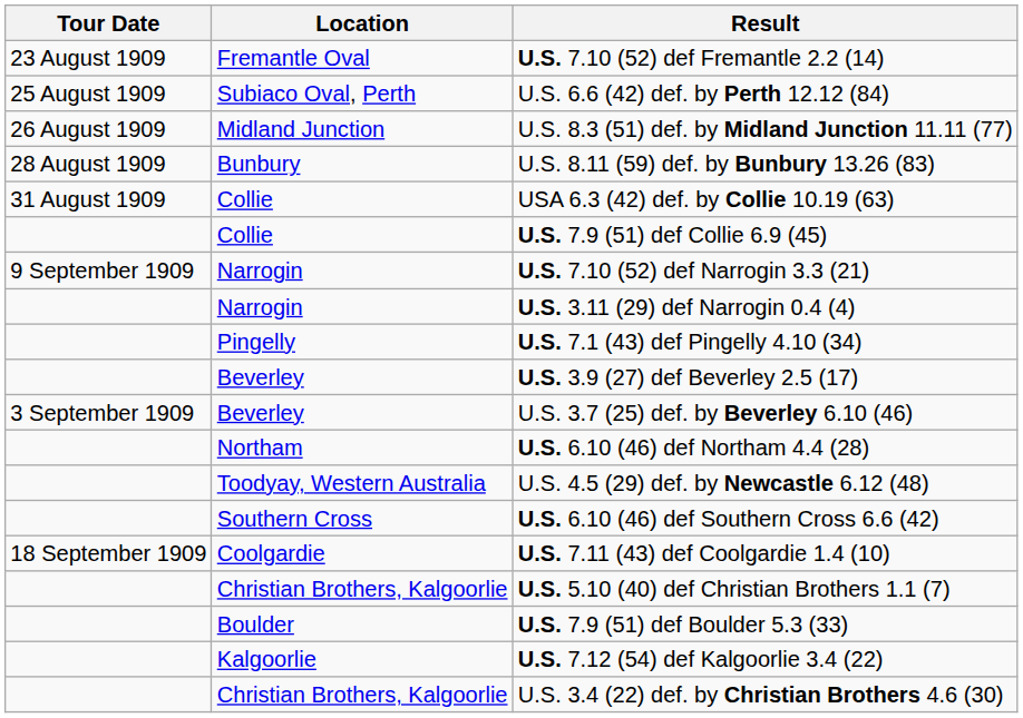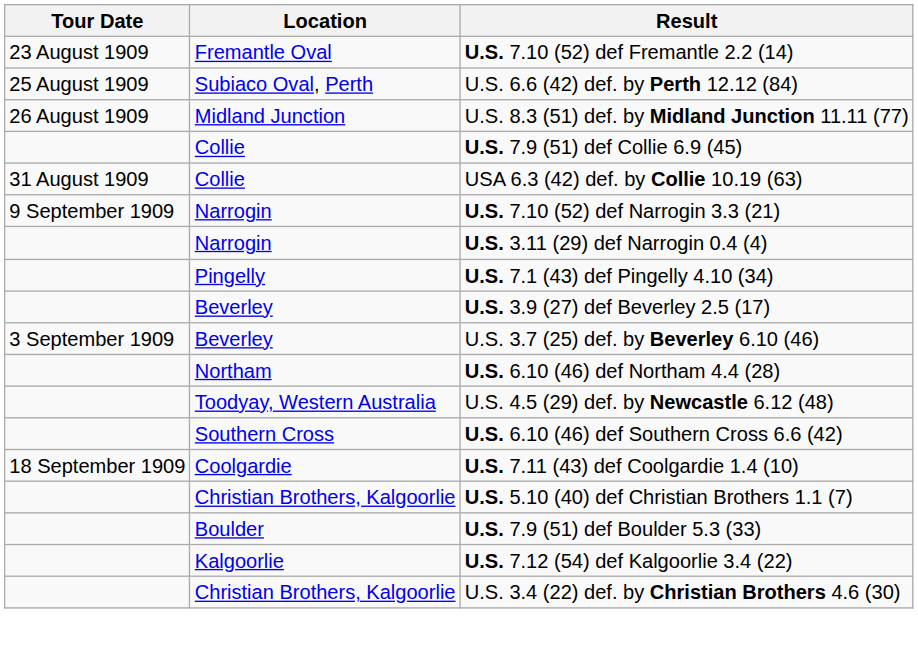- row: 28 August 1909 | Bunbury | U.S. 8.11 (59) def. by Bunbury 13.26 (83)
rows swapped: U.S. 7.9 (51) def Collie 6.9 (45) <-> USA 6.3 (42) def. by Collie 10.19 (63)
